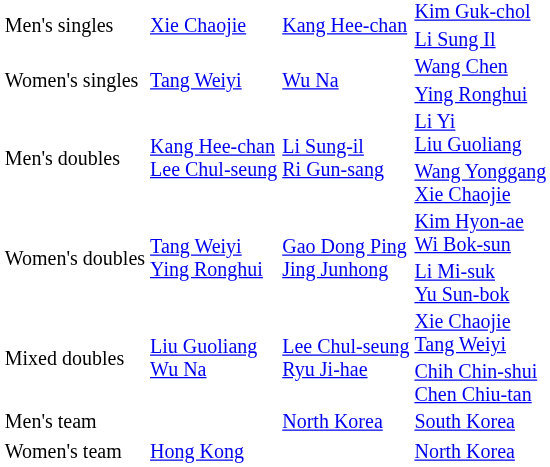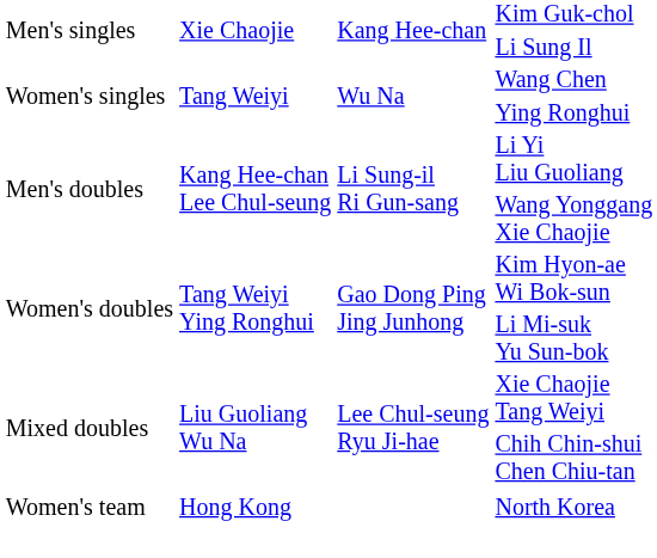- row: Men's team | North Korea | South Korea
